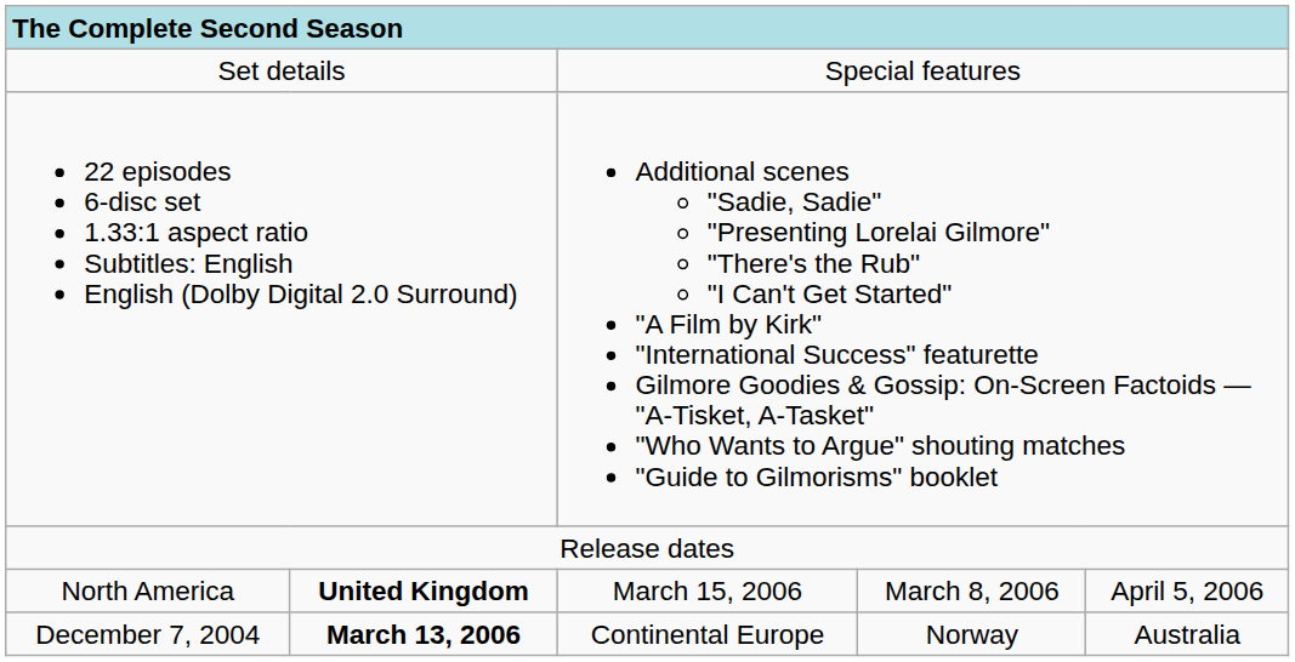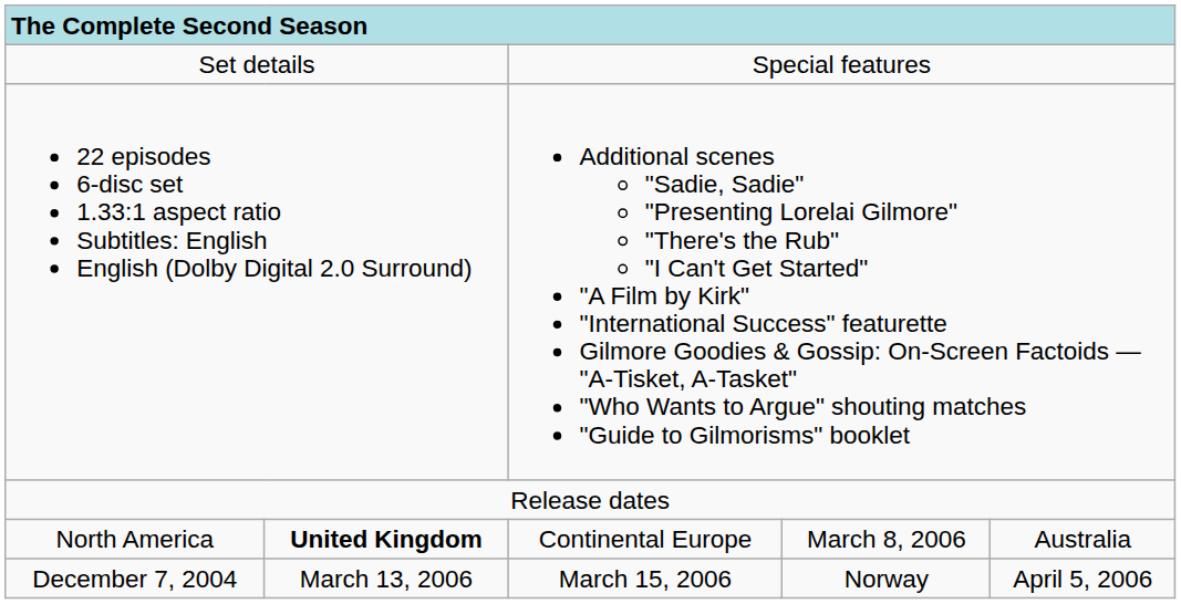North America | column 3: March 15, 2006 -> Continental Europe
North America | column 5: April 5, 2006 -> Australia
December 7, 2004 | column 2: bold -> normal
December 7, 2004 | column 3: Continental Europe -> March 15, 2006
December 7, 2004 | column 5: Australia -> April 5, 2006
